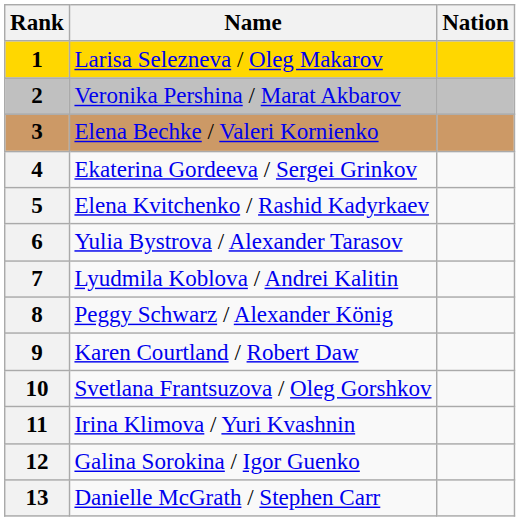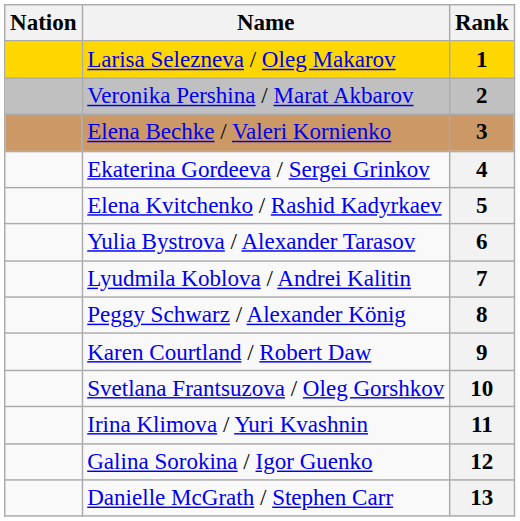columns swapped: Rank <-> Nation
